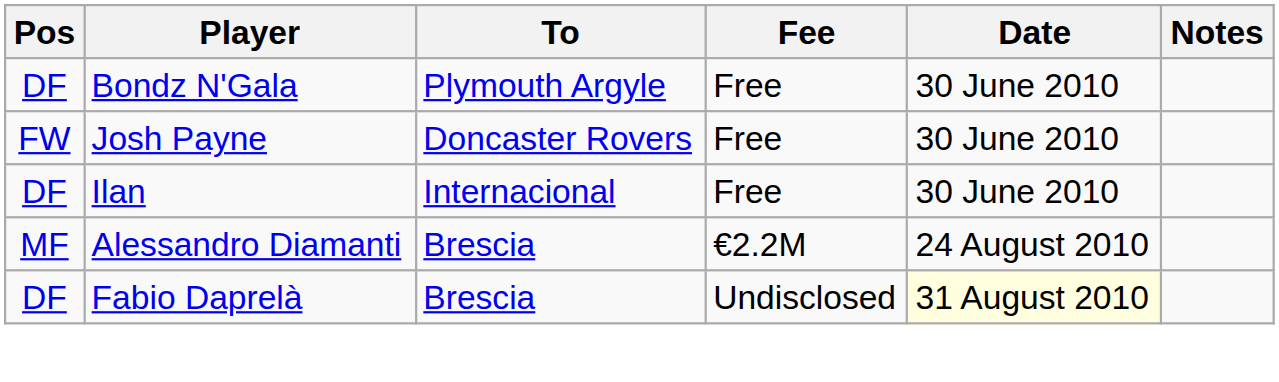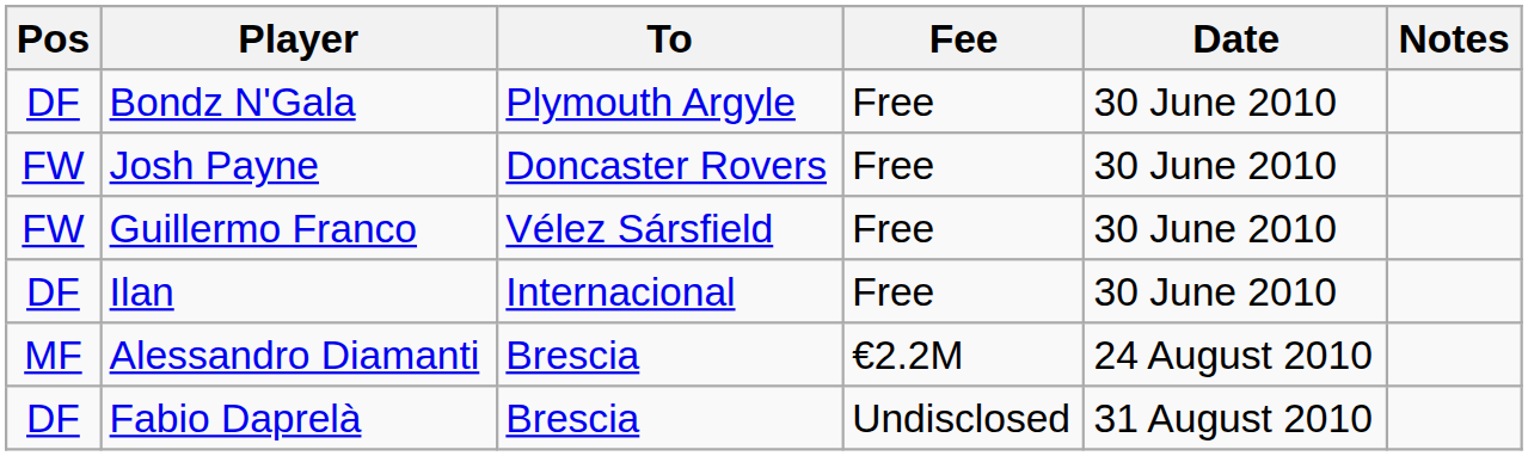+ row: FW | Guillermo Franco | Vélez Sársfield | Free | 30 June 2010
Fabio Daprelà | Date: lightyellow background -> no background
